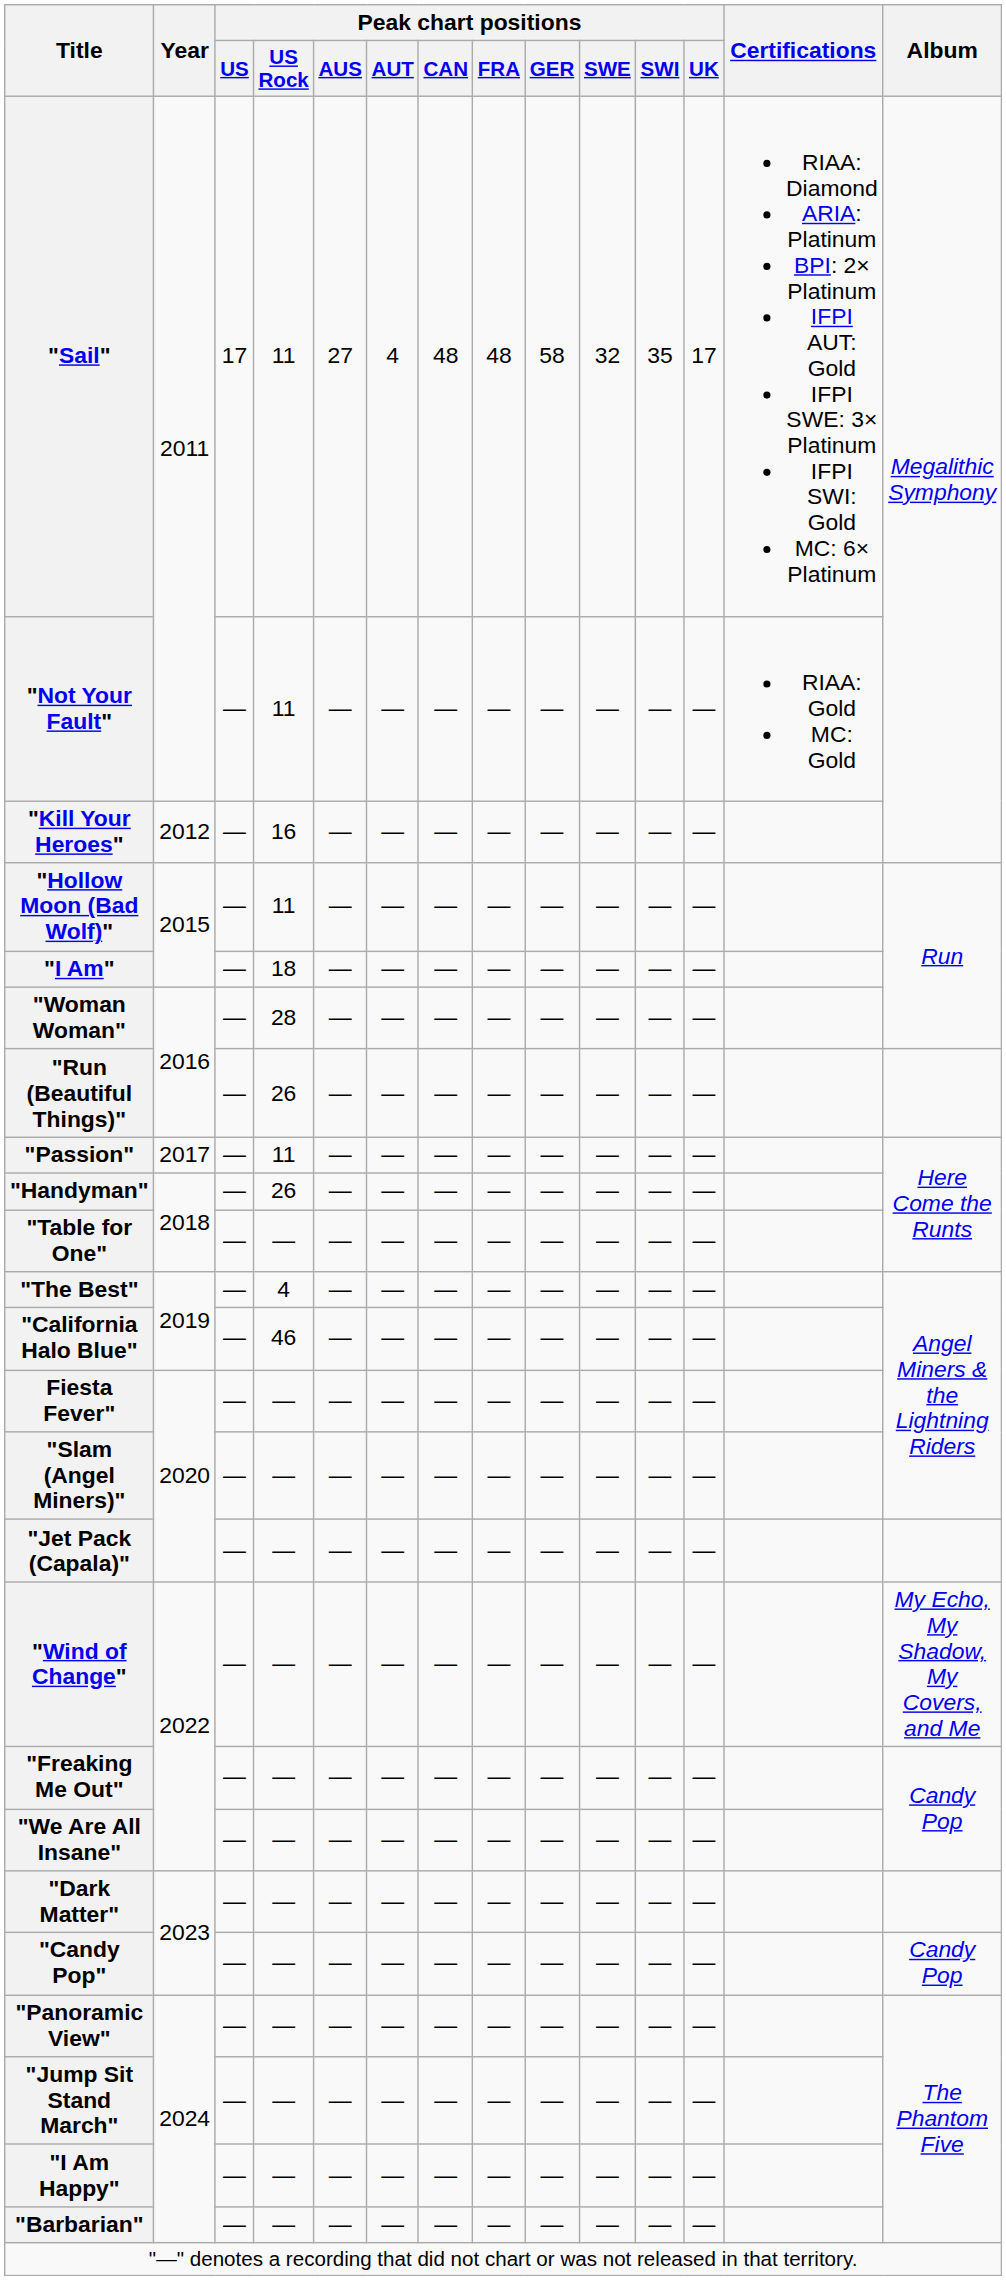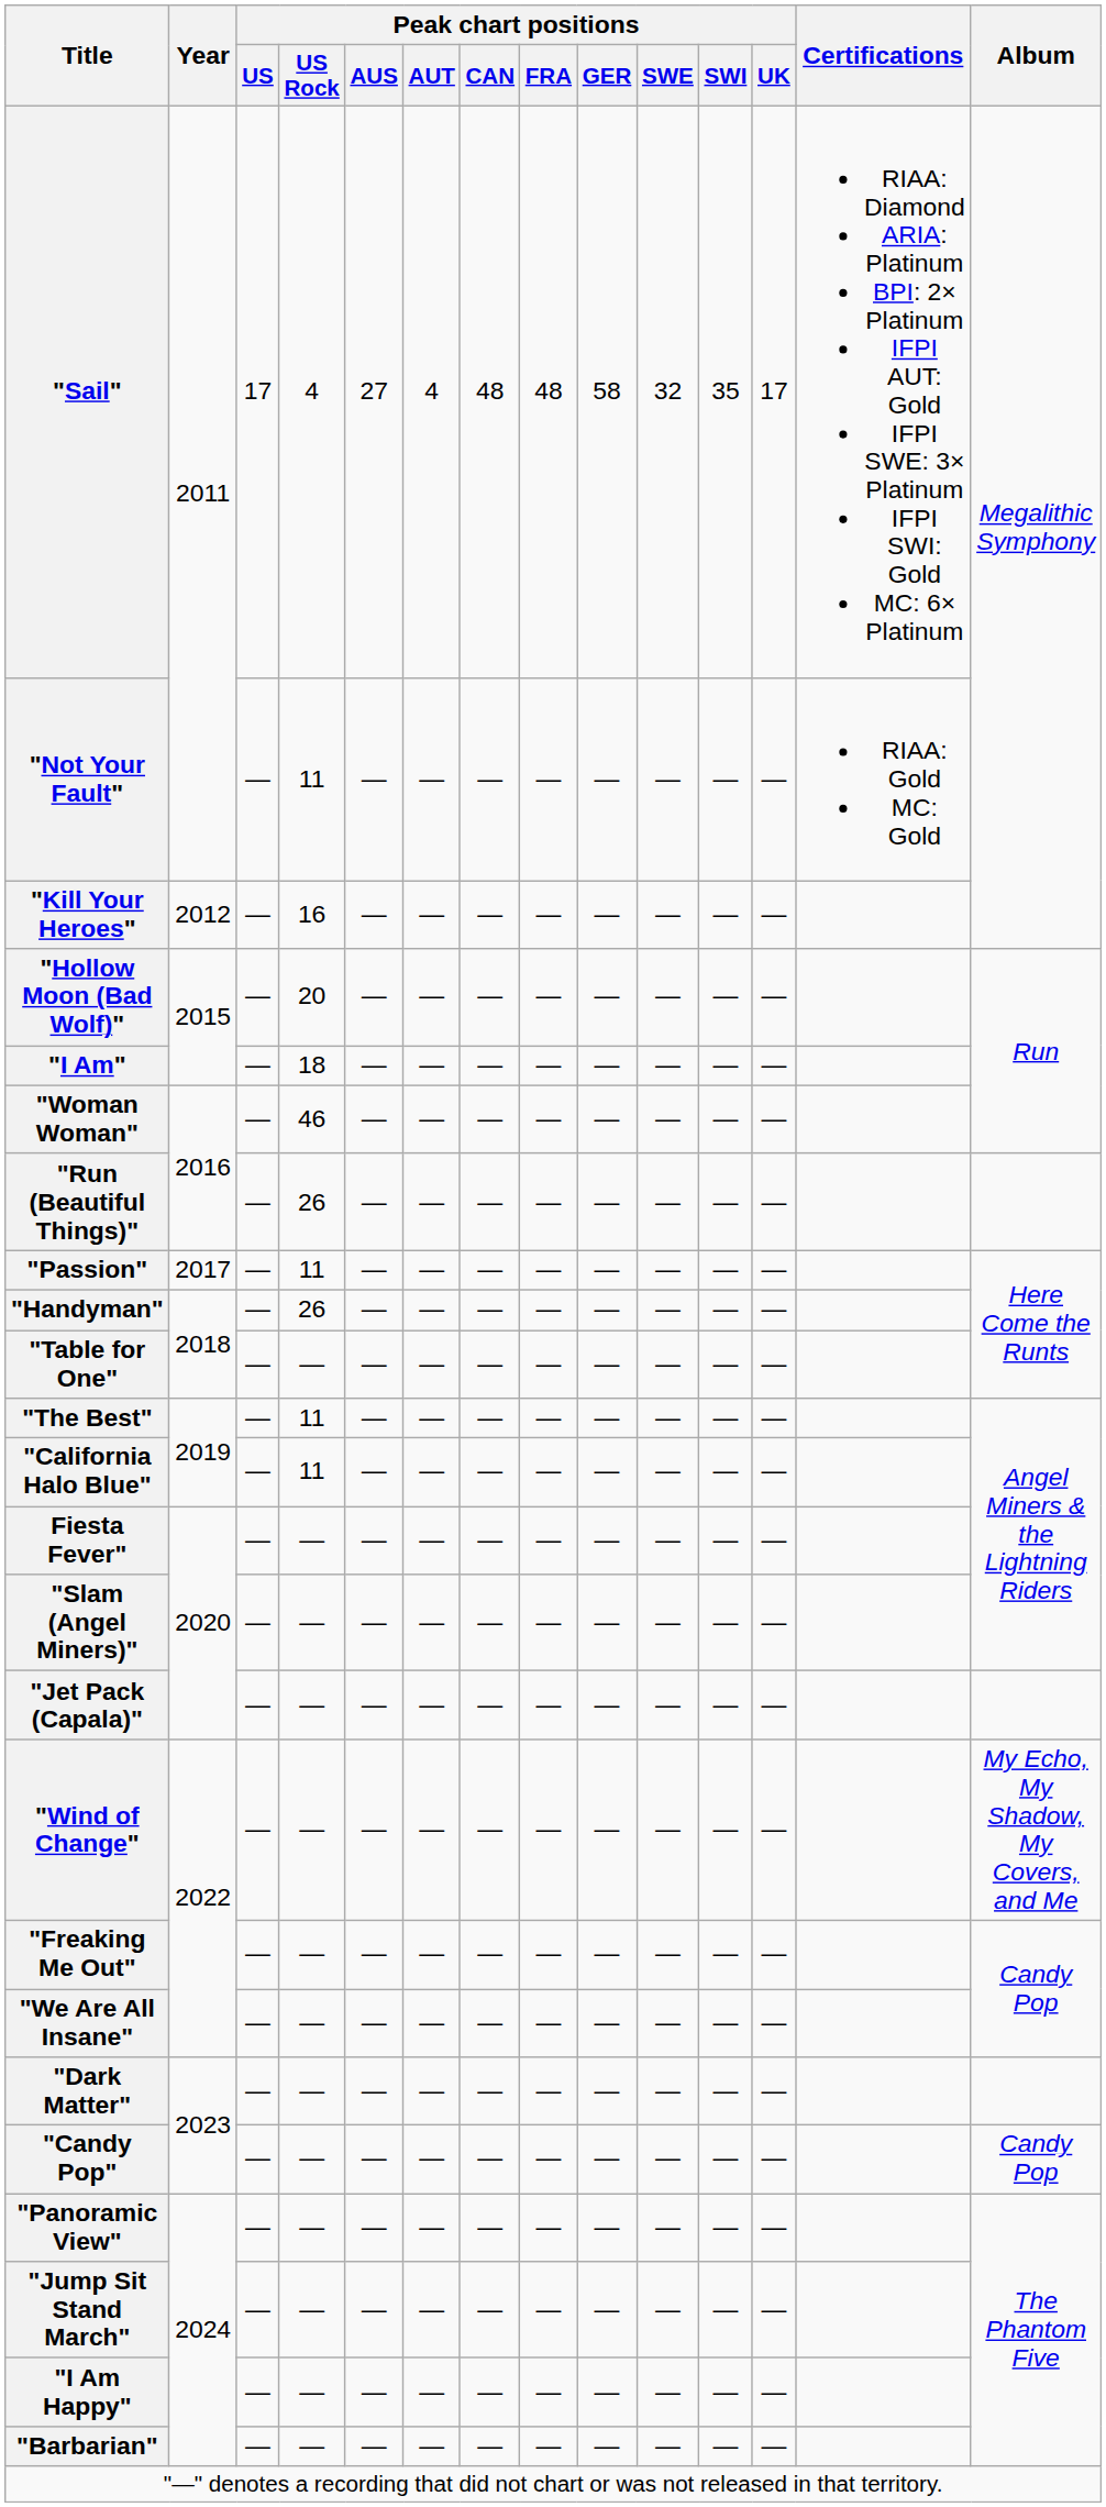"Sail" | Peak chart positions / US Rock: 11 -> 4
"Hollow Moon (Bad Wolf)" | Peak chart positions / US Rock: 11 -> 20
"Woman Woman" | Peak chart positions / US Rock: 28 -> 46
"The Best" | Peak chart positions / US Rock: 4 -> 11
"California Halo Blue" | Peak chart positions / US Rock: 46 -> 11
